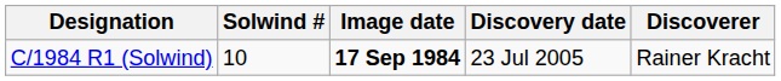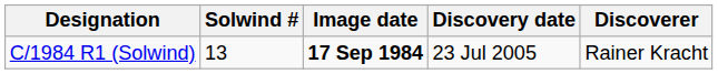C/1984 R1 (Solwind) | Solwind #: 10 -> 13
